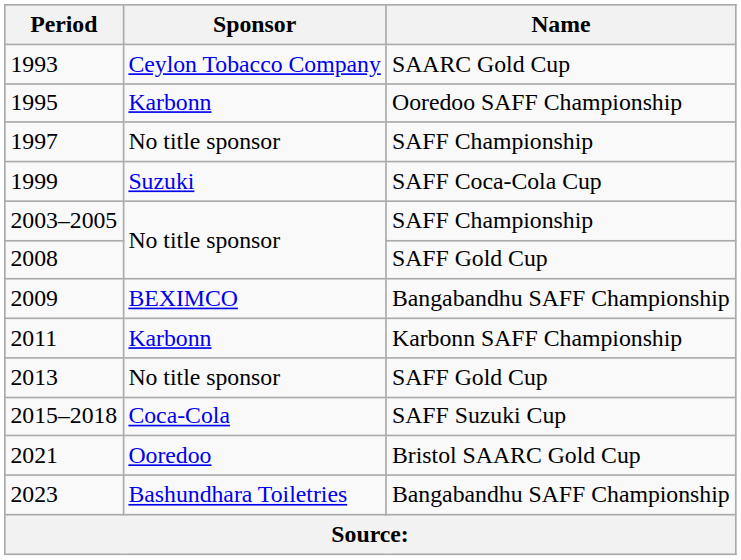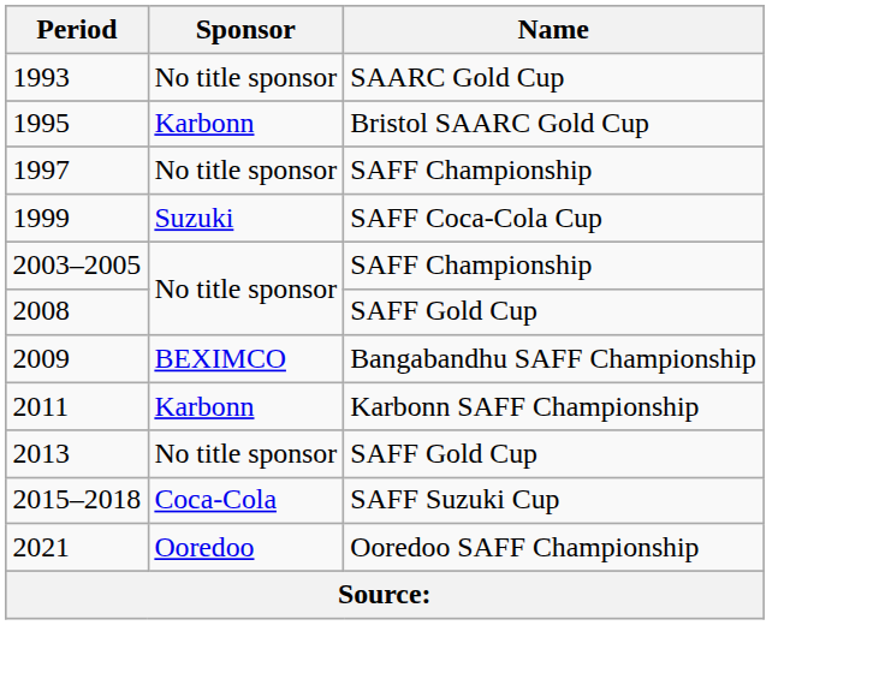1993 | Sponsor: Ceylon Tobacco Company -> No title sponsor
1995 | Name: Ooredoo SAFF Championship -> Bristol SAARC Gold Cup
2021 | Name: Bristol SAARC Gold Cup -> Ooredoo SAFF Championship
- row: 2023 | Bashundhara Toiletries | Bangabandhu SAFF Championship
